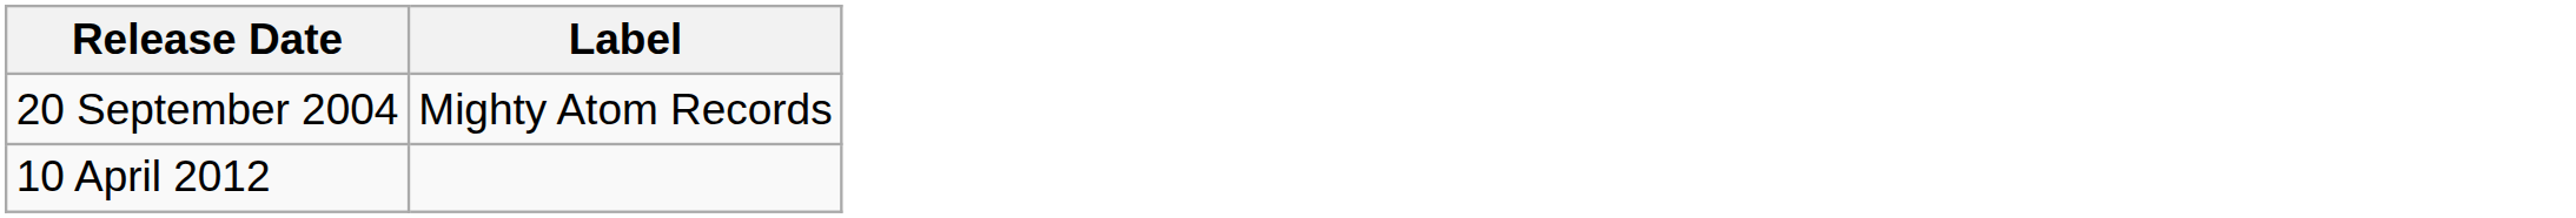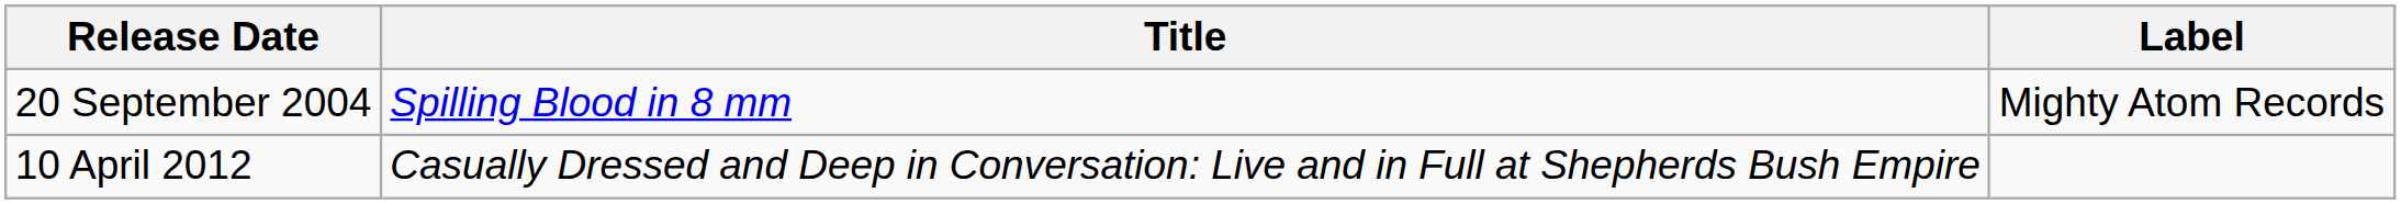+ column: Title | Spilling Blood in 8 mm | Casually Dressed and Deep in Conversation: Live and in Full at Shepherds Bush Empire
